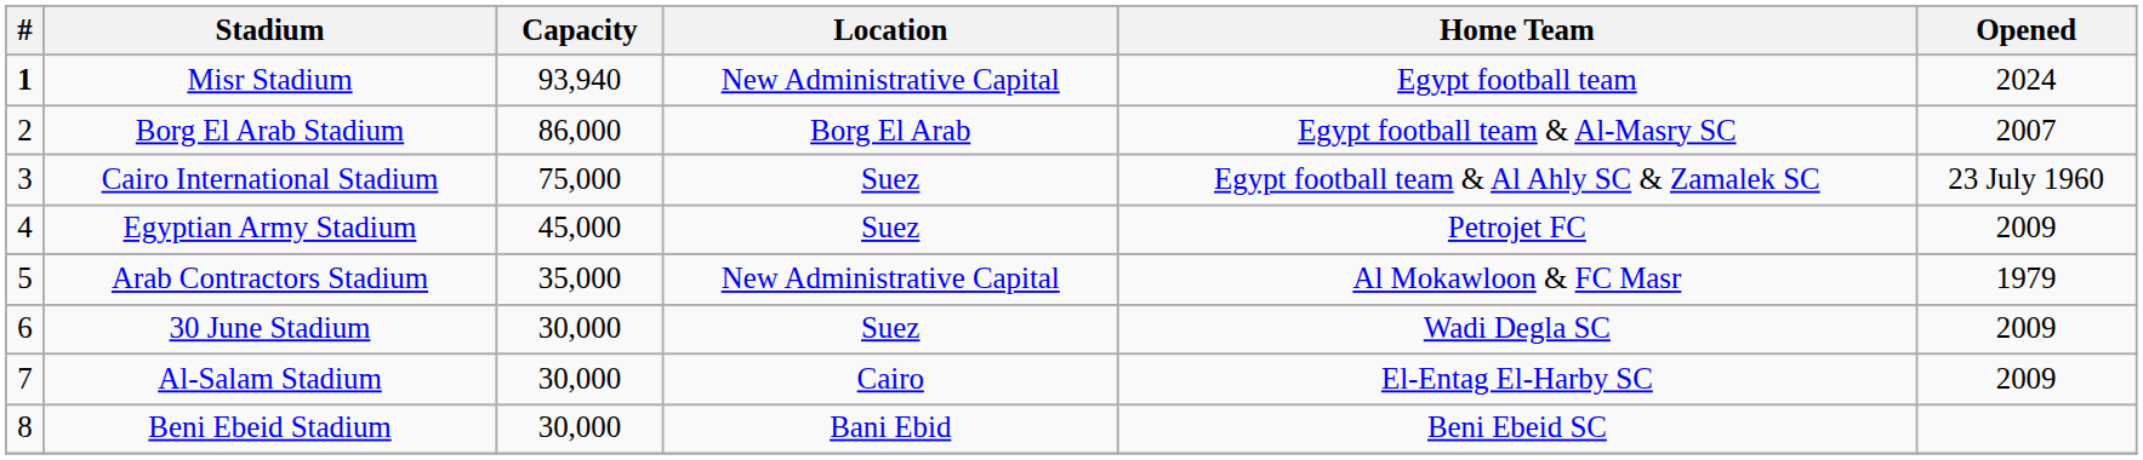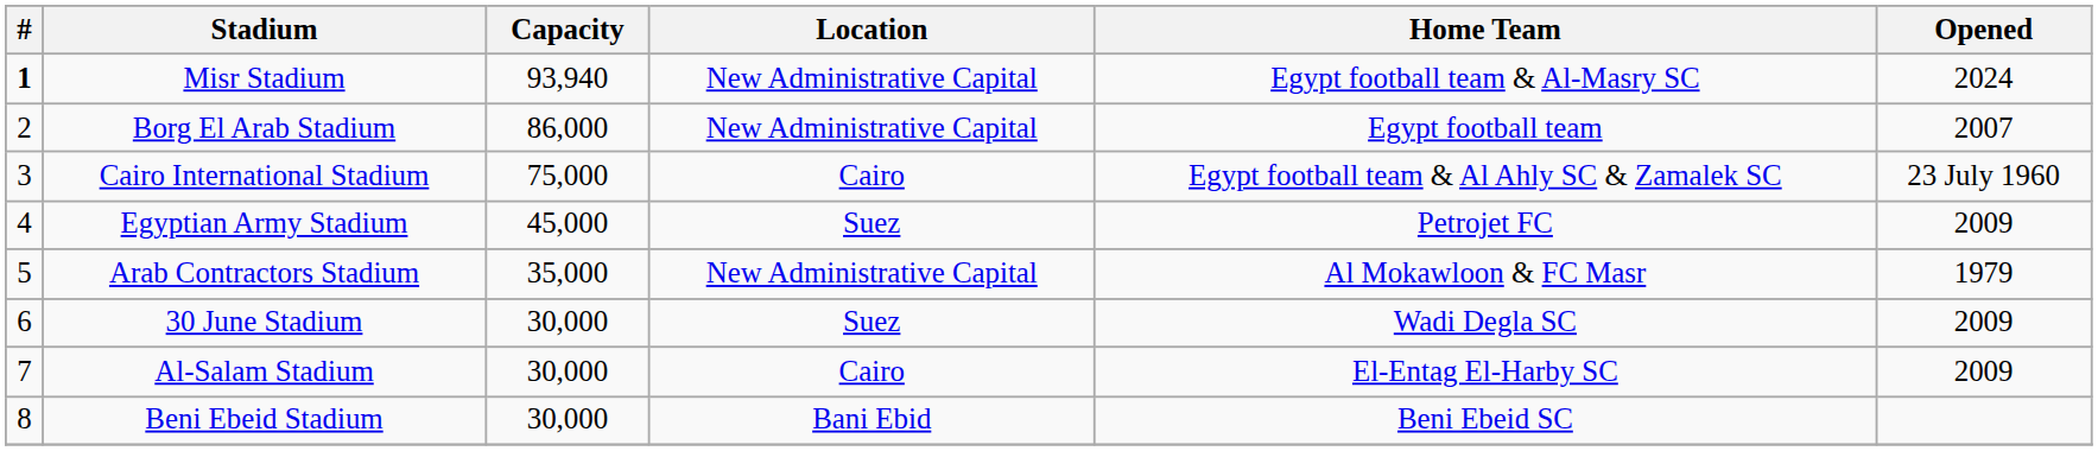Misr Stadium | Home Team: Egypt football team -> Egypt football team & Al-Masry SC
Borg El Arab Stadium | Location: Borg El Arab -> New Administrative Capital
Borg El Arab Stadium | Home Team: Egypt football team & Al-Masry SC -> Egypt football team
Cairo International Stadium | Location: Suez -> Cairo
